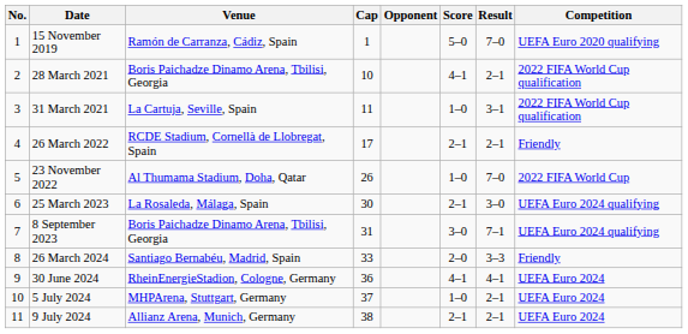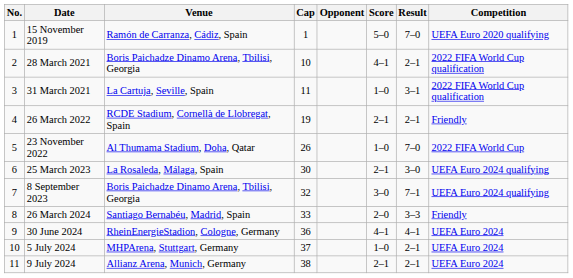26 March 2022 | Cap: 17 -> 19
8 September 2023 | Cap: 31 -> 32
